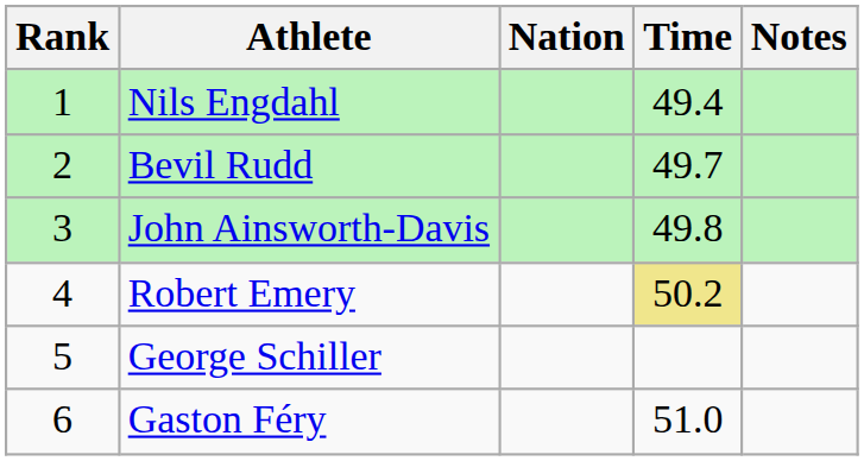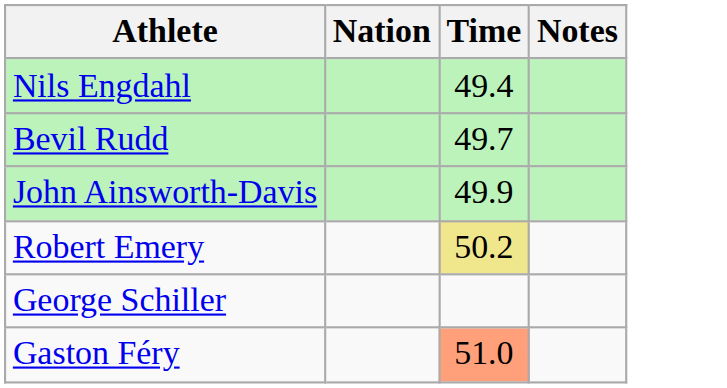- column: Rank | 1 | 2 | 3 | 4 | 5 | 6
John Ainsworth-Davis | Time: 49.8 -> 49.9
Gaston Féry | Time: no background -> lightsalmon background
